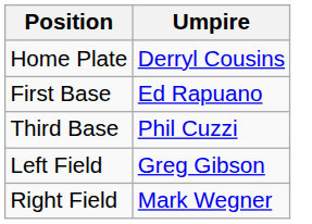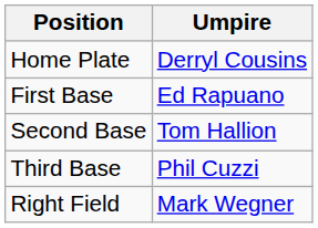+ row: Second Base | Tom Hallion
- row: Left Field | Greg Gibson
